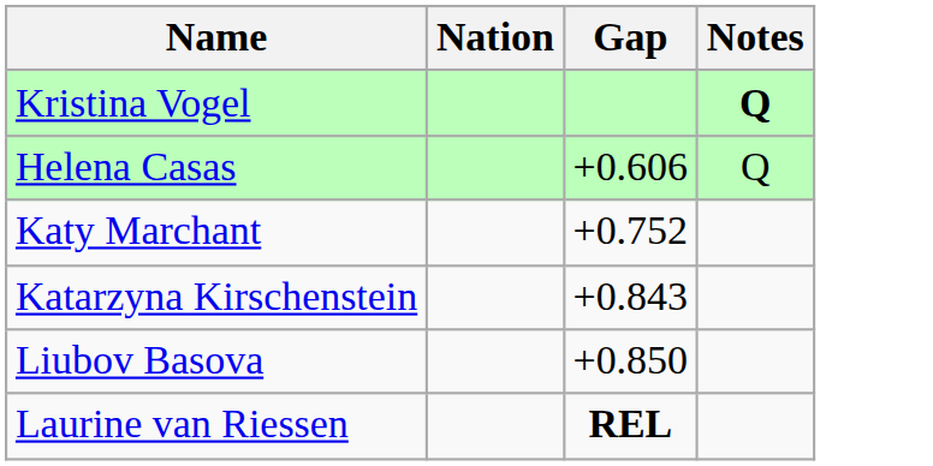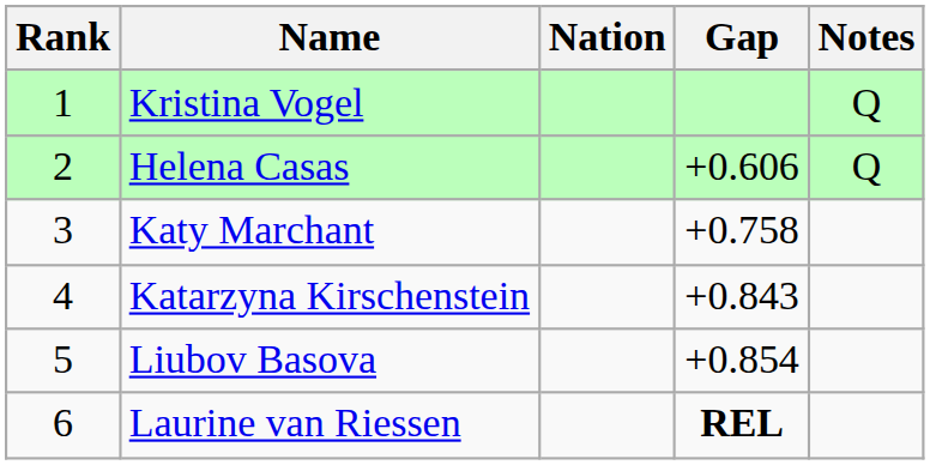+ column: Rank | 1 | 2 | 3 | 4 | 5 | 6
Kristina Vogel | Notes: bold -> normal
Katy Marchant | Gap: +0.752 -> +0.758
Liubov Basova | Gap: +0.850 -> +0.854
